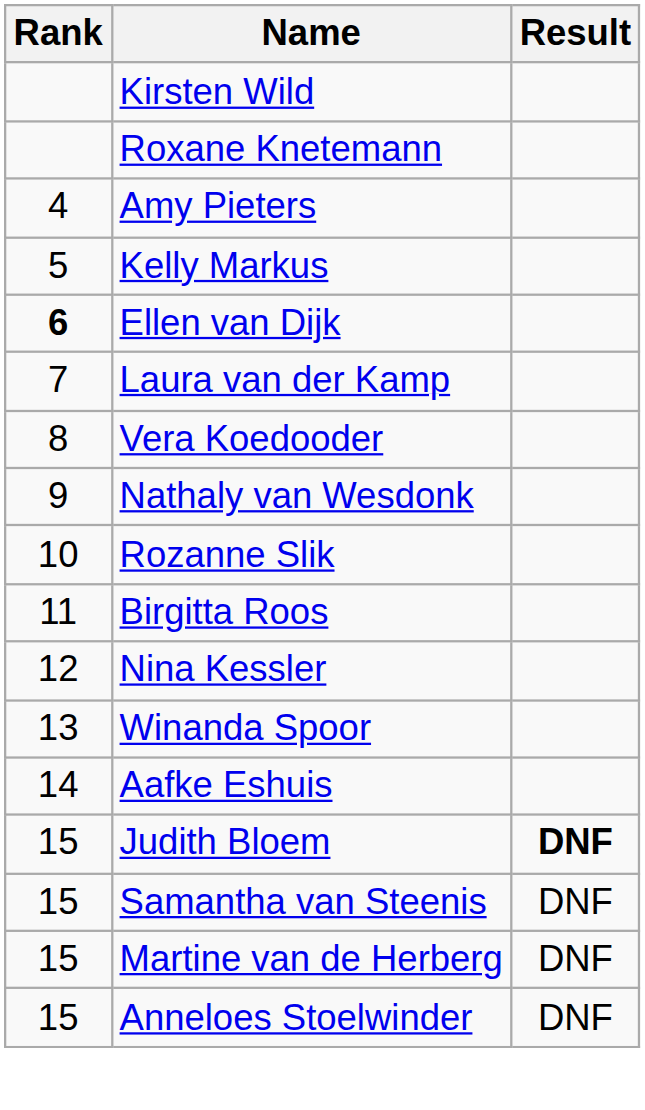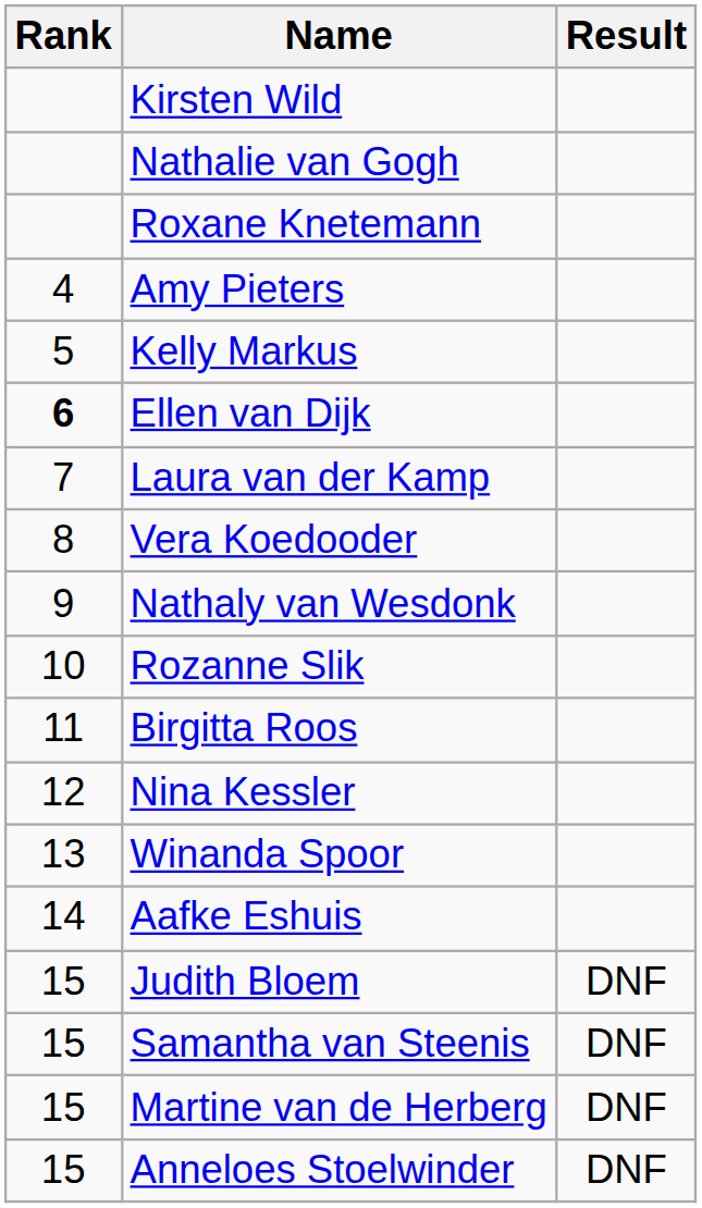+ row: Nathalie van Gogh
Judith Bloem | Result: bold -> normal
